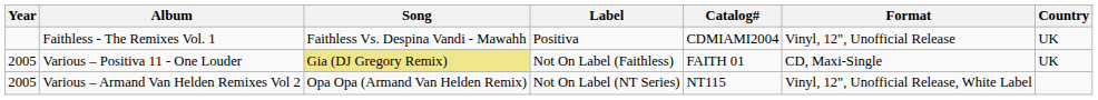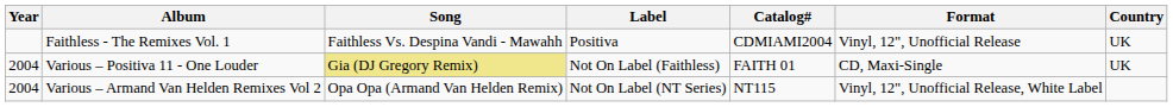Various – Positiva 11 - One Louder | Year: 2005 -> 2004
Various – Armand Van Helden Remixes Vol 2 | Year: 2005 -> 2004
